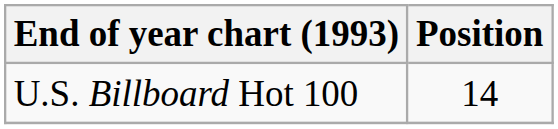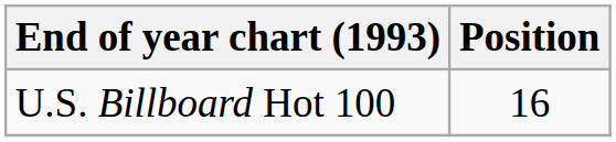U.S. Billboard Hot 100 | Position: 14 -> 16
